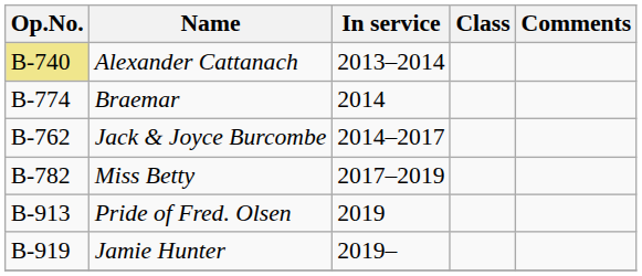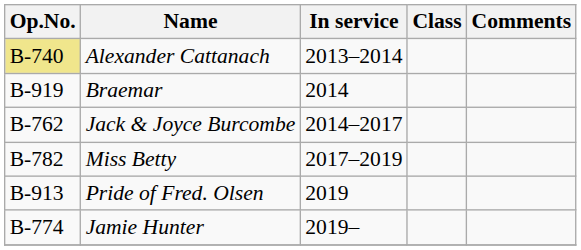Braemar | Op.No.: B-774 -> B-919
Jamie Hunter | Op.No.: B-919 -> B-774
